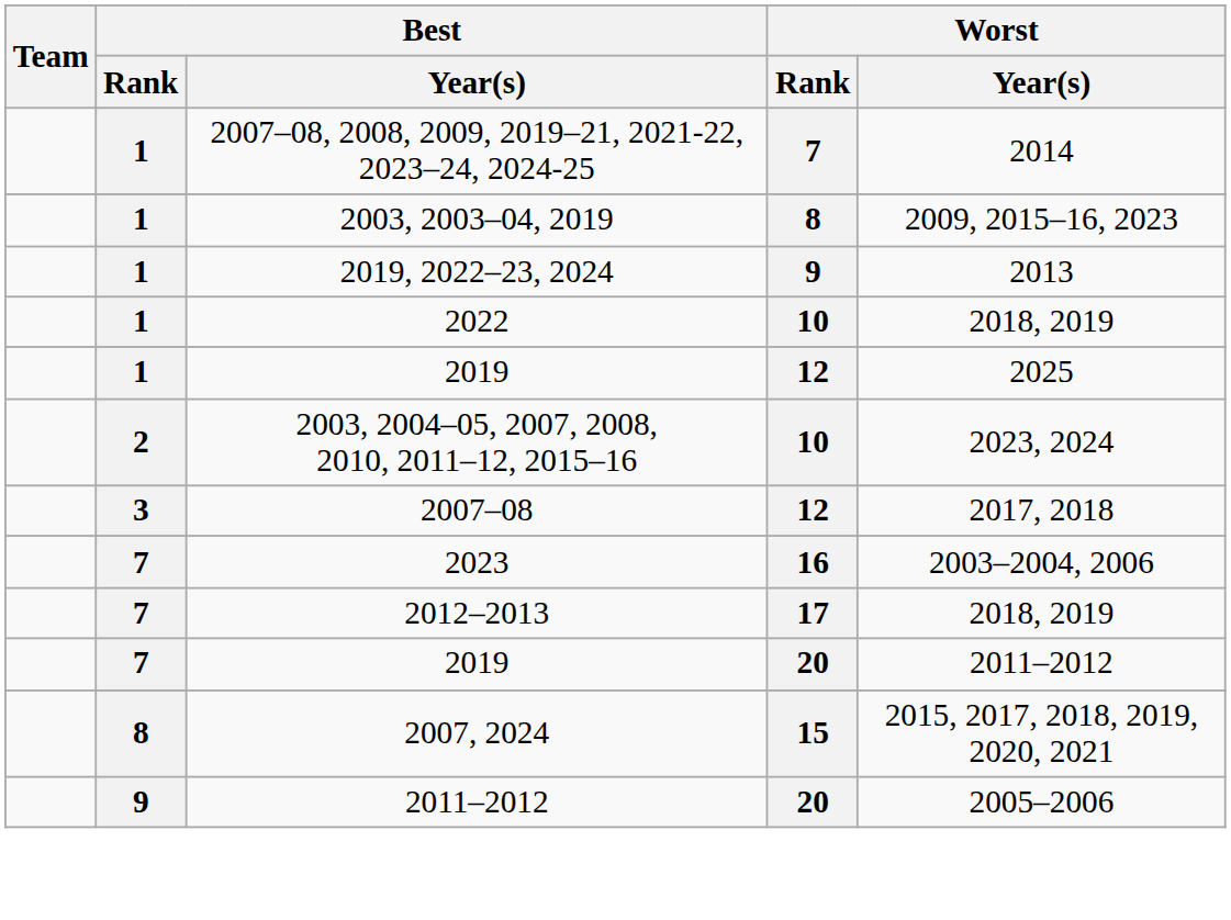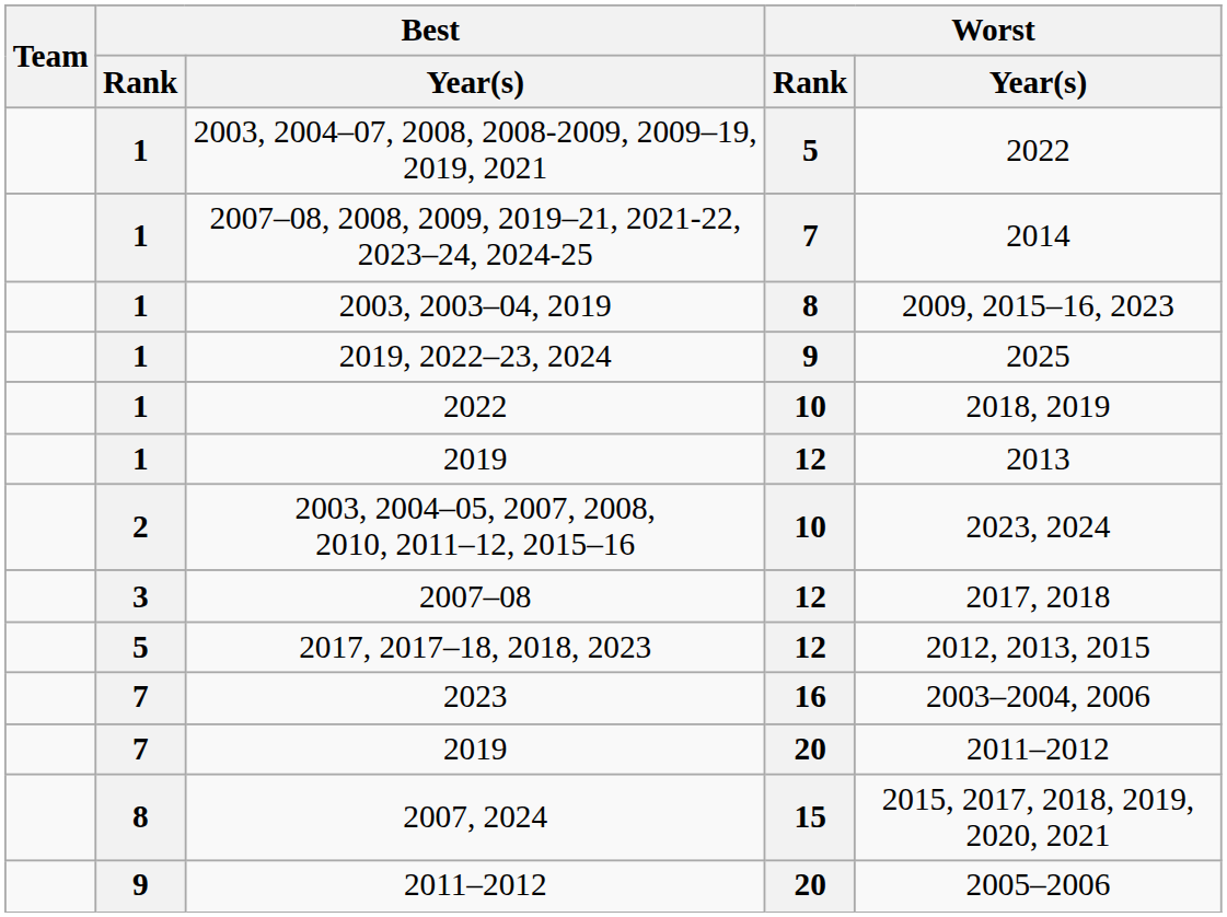+ row: 1 | 2003, 2004–07, 2008, 2008-2009, 2009–19, 2019, 2021 | 5 | 2022
2019, 2022–23, 2024 | Worst / Year(s): 2013 -> 2025
2019 / 12 | Worst / Year(s): 2025 -> 2013
+ row: 5 | 2017, 2017–18, 2018, 2023 | 12 | 2012, 2013, 2015
- row: 7 | 2012–2013 | 17 | 2018, 2019
